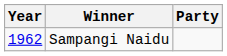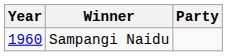Sampangi Naidu | Year: 1962 -> 1960
